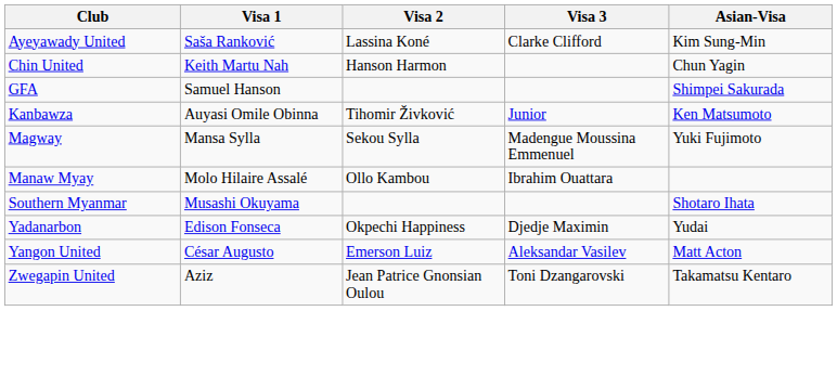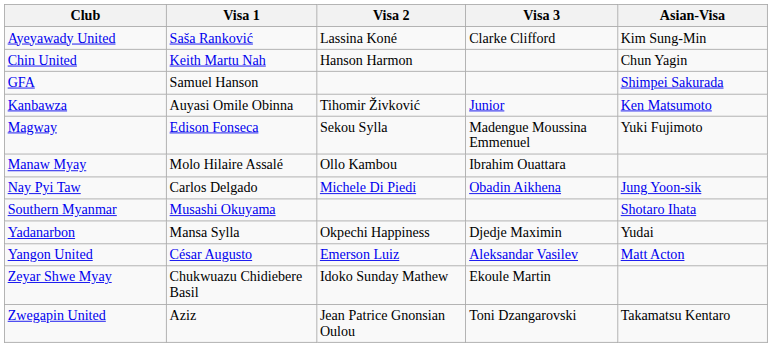Magway | Visa 1: Mansa Sylla -> Edison Fonseca
+ row: Nay Pyi Taw | Carlos Delgado | Michele Di Piedi | Obadin Aikhena | Jung Yoon-sik
Yadanarbon | Visa 1: Edison Fonseca -> Mansa Sylla
+ row: Zeyar Shwe Myay | Chukwuazu Chidiebere Basil | Idoko Sunday Mathew | Ekoule Martin
